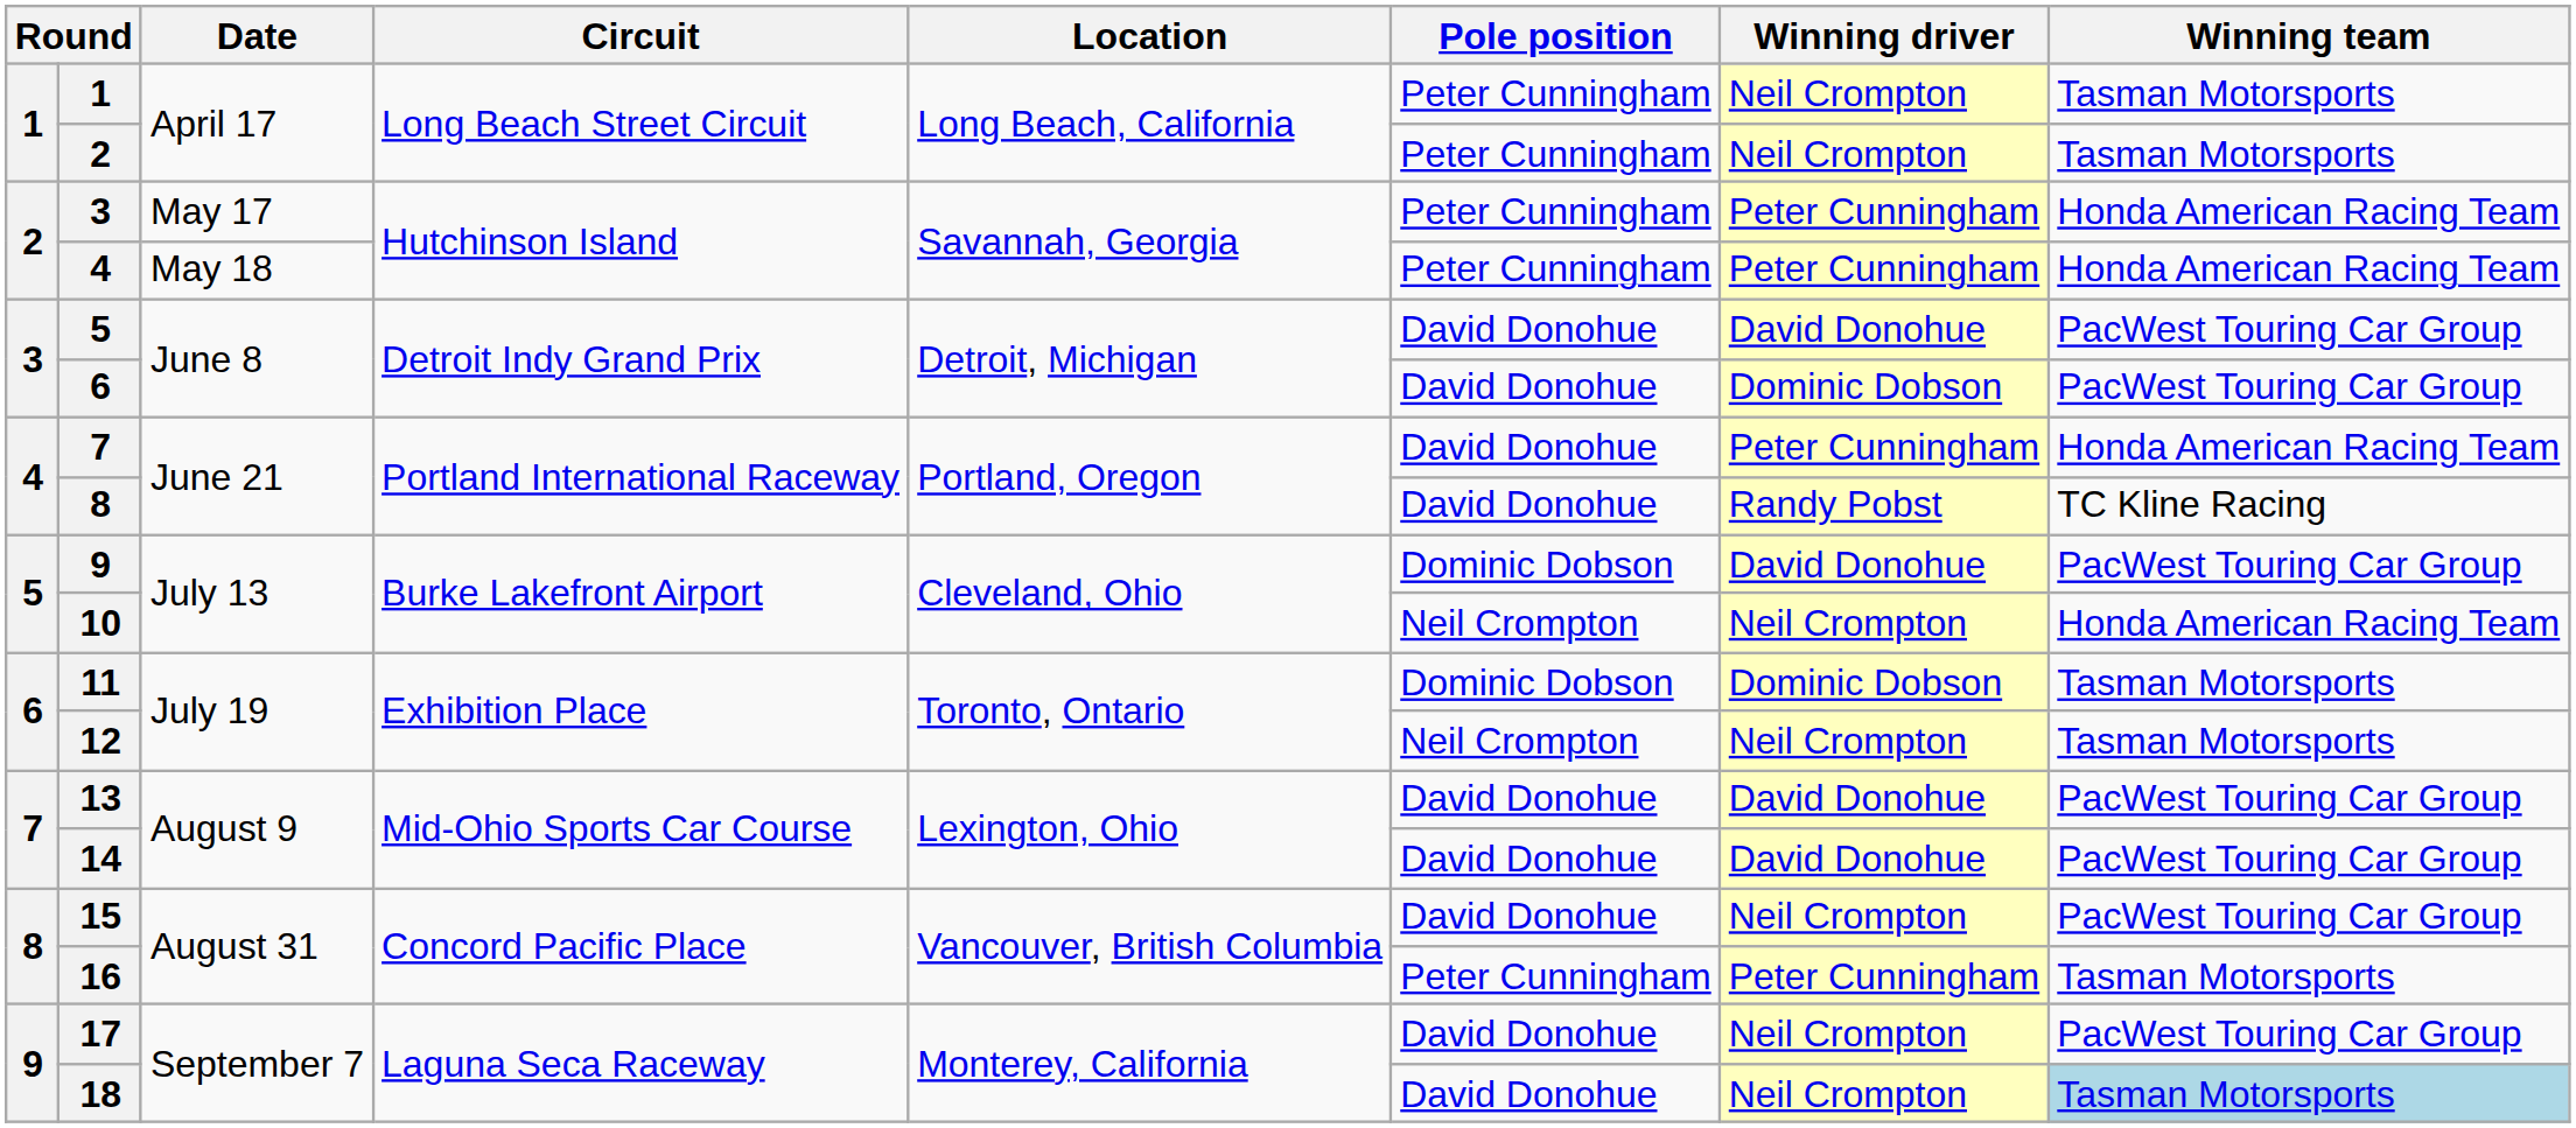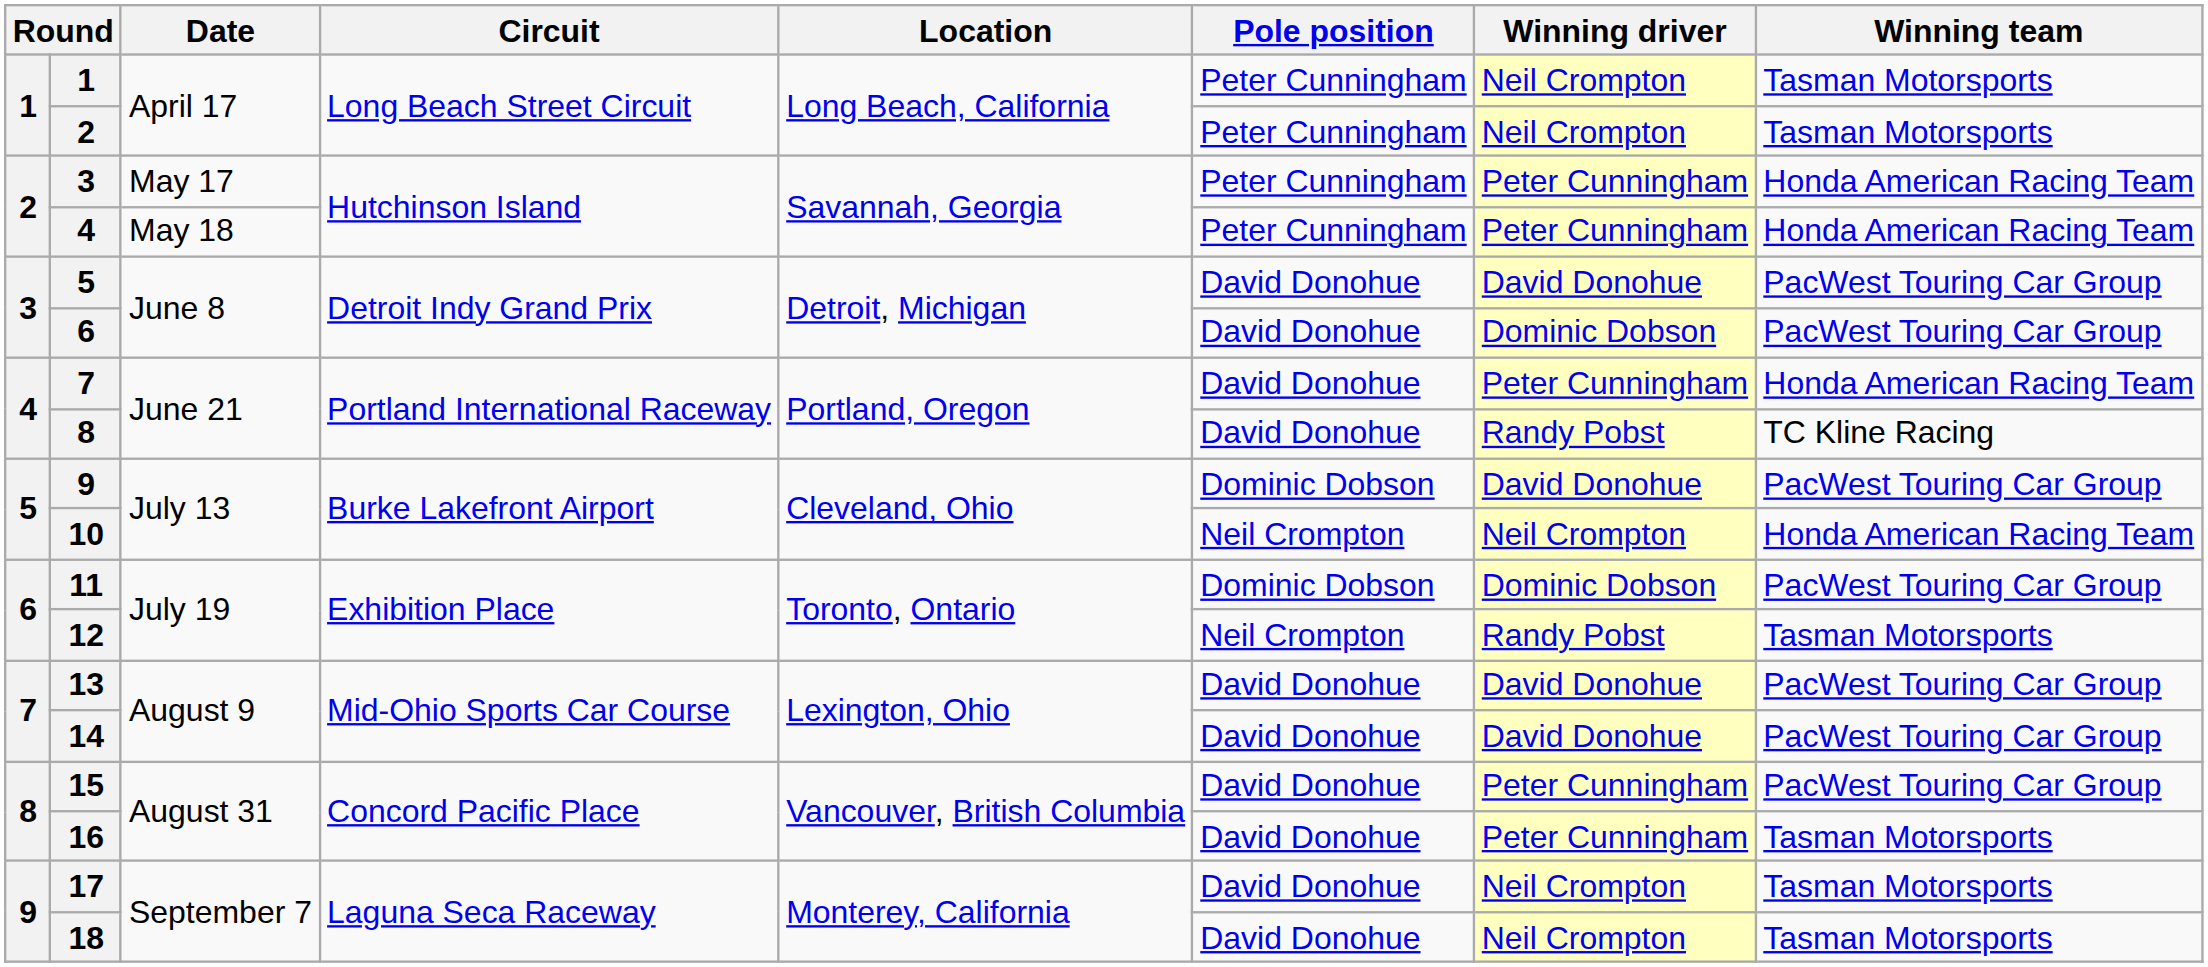11 | Winning team: Tasman Motorsports -> PacWest Touring Car Group
12 | Winning driver: Neil Crompton -> Randy Pobst
15 | Winning driver: Neil Crompton -> Peter Cunningham
16 | Pole position: Peter Cunningham -> David Donohue
17 | Winning team: PacWest Touring Car Group -> Tasman Motorsports
18 | Winning team: lightblue background -> no background
